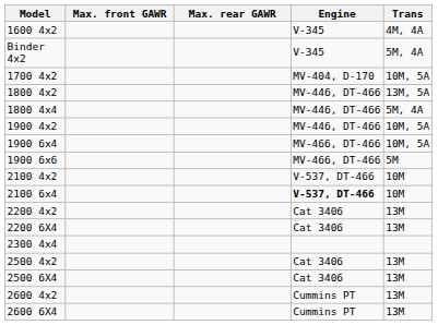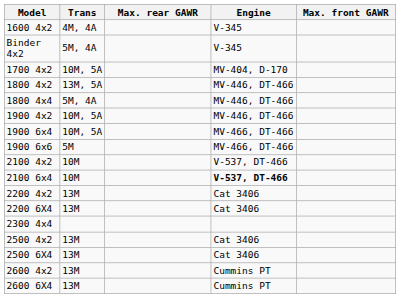columns swapped: Max. front GAWR <-> Trans
